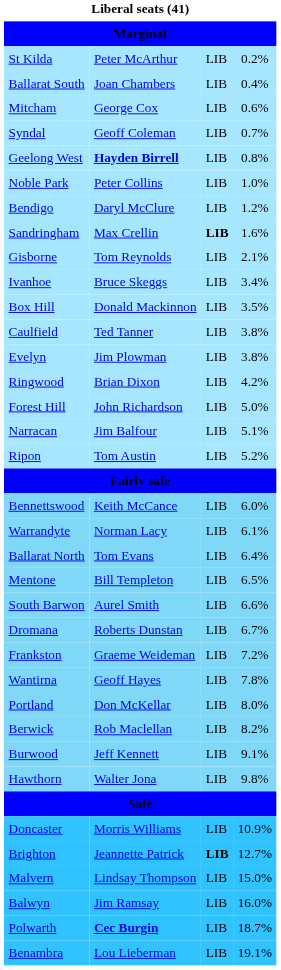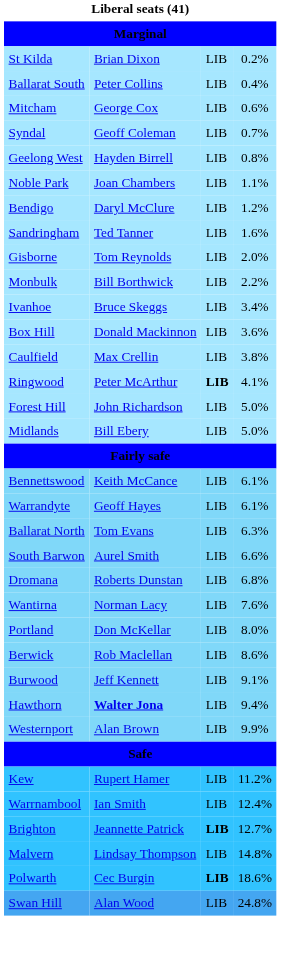St Kilda | column 2: Peter McArthur -> Brian Dixon
Ballarat South | column 2: Joan Chambers -> Peter Collins
Geelong West | column 2: bold -> normal
Noble Park | column 2: Peter Collins -> Joan Chambers
Noble Park | column 4: 1.0% -> 1.1%
Sandringham | column 2: Max Crellin -> Ted Tanner
Sandringham | column 3: bold -> normal
Gisborne | column 4: 2.1% -> 2.0%
+ row: Monbulk | Bill Borthwick | LIB | 2.2%
Box Hill | column 4: 3.5% -> 3.6%
Caulfield | column 2: Ted Tanner -> Max Crellin
- row: Evelyn | Jim Plowman | LIB | 3.8%
Ringwood | column 2: Brian Dixon -> Peter McArthur
Ringwood | column 3: normal -> bold
Ringwood | column 4: 4.2% -> 4.1%
+ row: Midlands | Bill Ebery | LIB | 5.0%
- row: Narracan | Jim Balfour | LIB | 5.1%
- row: Ripon | Tom Austin | LIB | 5.2%
Bennettswood | column 4: 6.0% -> 6.1%
Warrandyte | column 2: Norman Lacy -> Geoff Hayes
Ballarat North | column 4: 6.4% -> 6.3%
- row: Mentone | Bill Templeton | LIB | 6.5%
Dromana | column 4: 6.7% -> 6.8%
- row: Frankston | Graeme Weideman | LIB | 7.2%
Wantirna | column 2: Geoff Hayes -> Norman Lacy
Wantirna | column 4: 7.8% -> 7.6%
Berwick | column 4: 8.2% -> 8.6%
Hawthorn | column 2: normal -> bold
Hawthorn | column 4: 9.8% -> 9.4%
+ row: Westernport | Alan Brown | LIB | 9.9%
- row: Doncaster | Morris Williams | LIB | 10.9%
+ row: Kew | Rupert Hamer | LIB | 11.2%
+ row: Warrnambool | Ian Smith | LIB | 12.4%
Malvern | column 4: 15.0% -> 14.8%
- row: Balwyn | Jim Ramsay | LIB | 16.0%
Polwarth | column 2: bold -> normal
Polwarth | column 3: normal -> bold
Polwarth | column 4: 18.7% -> 18.6%
- row: Benambra | Lou Lieberman | LIB | 19.1%
+ row: Swan Hill | Alan Wood | LIB | 24.8%
